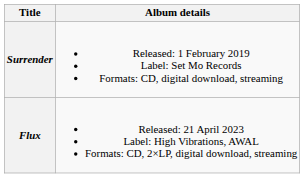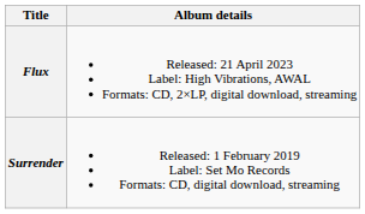rows swapped: Surrender <-> Flux
